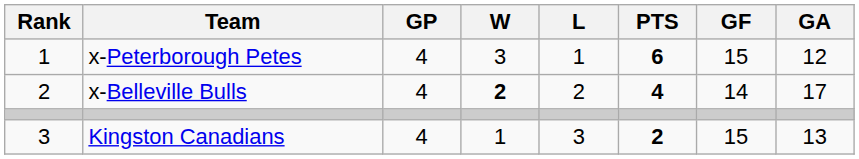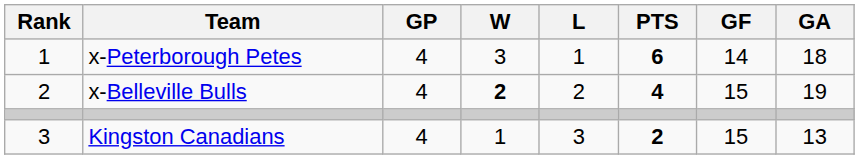x-Peterborough Petes | GF: 15 -> 14
x-Peterborough Petes | GA: 12 -> 18
x-Belleville Bulls | GF: 14 -> 15
x-Belleville Bulls | GA: 17 -> 19
